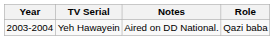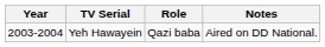columns swapped: Role <-> Notes
